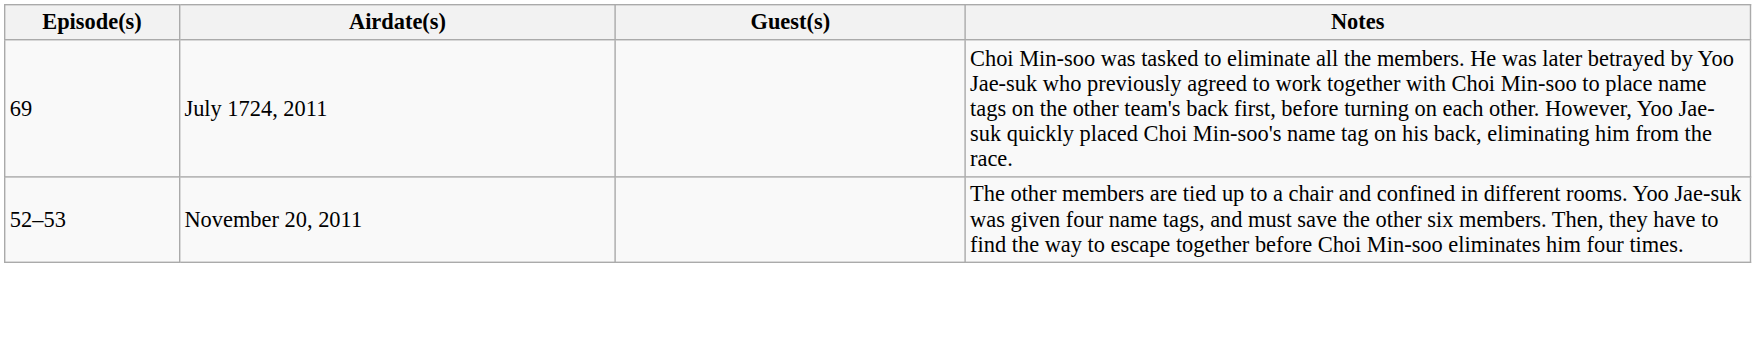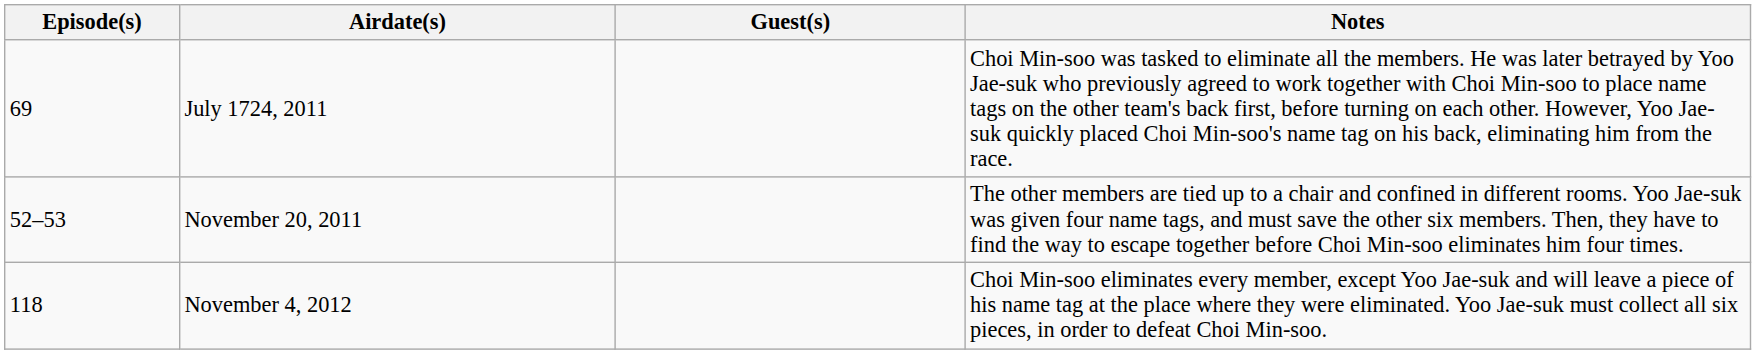+ row: 118 | November 4, 2012 | Choi Min-soo eliminates every member, except Yoo Jae-suk and will leave a piece of his name tag at the place where they were eliminated. Yoo Jae-suk must collect all six pieces, in order to defeat Choi Min-soo.
